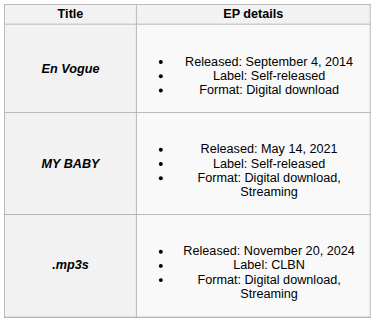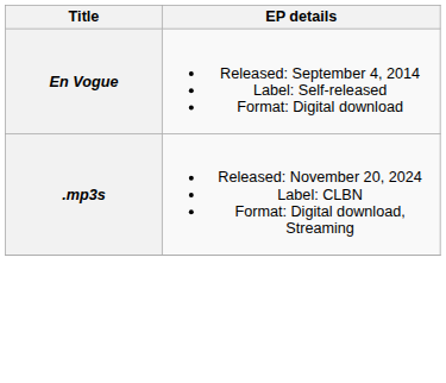- row: MY BABY | Released: May 14, 2021 Label: Self-released Format: Digital download, Streaming
